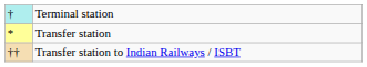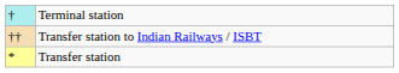rows swapped: Transfer station <-> Transfer station to Indian Railways / ISBT
